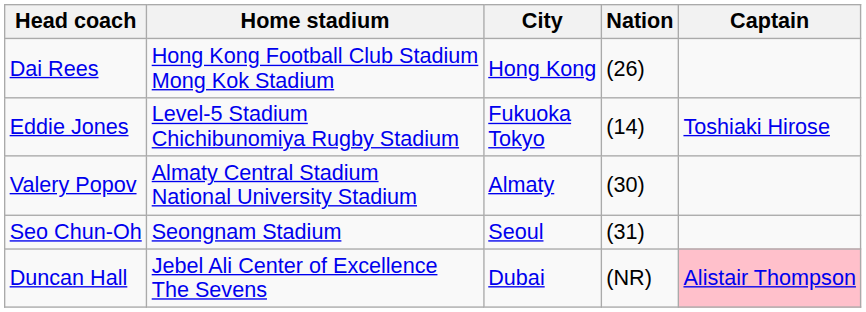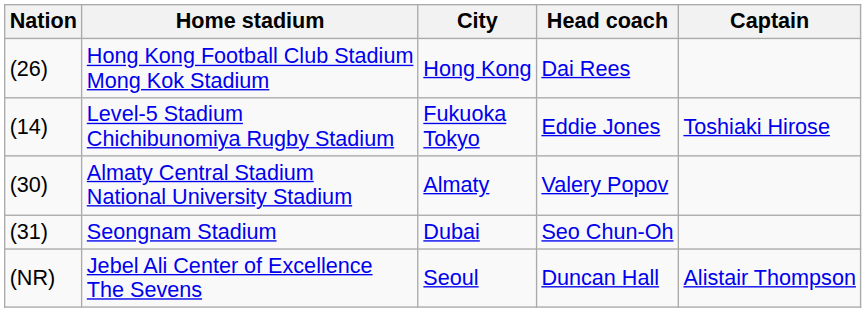columns swapped: Nation <-> Head coach
Seongnam Stadium | City: Seoul -> Dubai
Jebel Ali Center of Excellence The Sevens | City: Dubai -> Seoul
Jebel Ali Center of Excellence The Sevens | Captain: pink background -> no background
